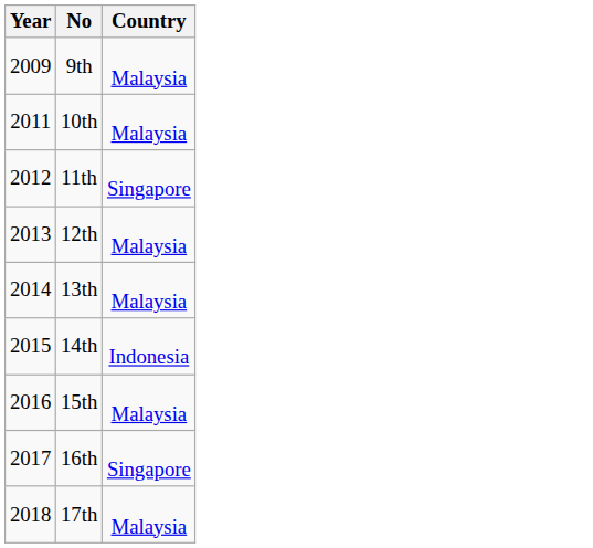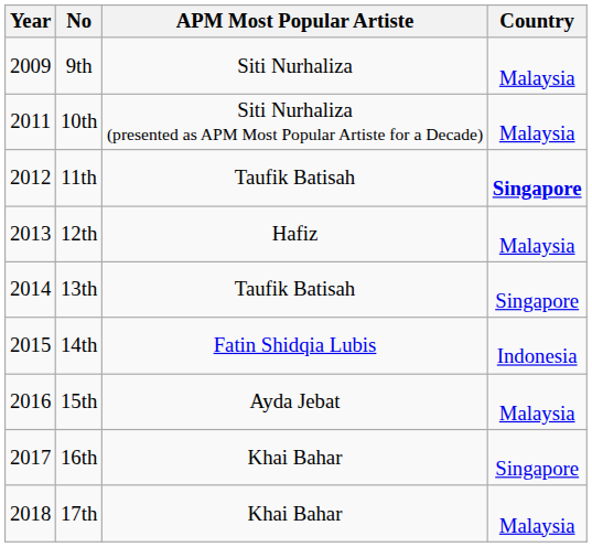+ column: APM Most Popular Artiste | Siti Nurhaliza | Siti Nurhaliza (presented as APM Most Popular Artiste for a Decade) | Taufik Batisah | Hafiz | Taufik Batisah | Fatin Shidqia Lubis | Ayda Jebat | Khai Bahar | Khai Bahar
11th | Country: normal -> bold
13th | Country: Malaysia -> Singapore
